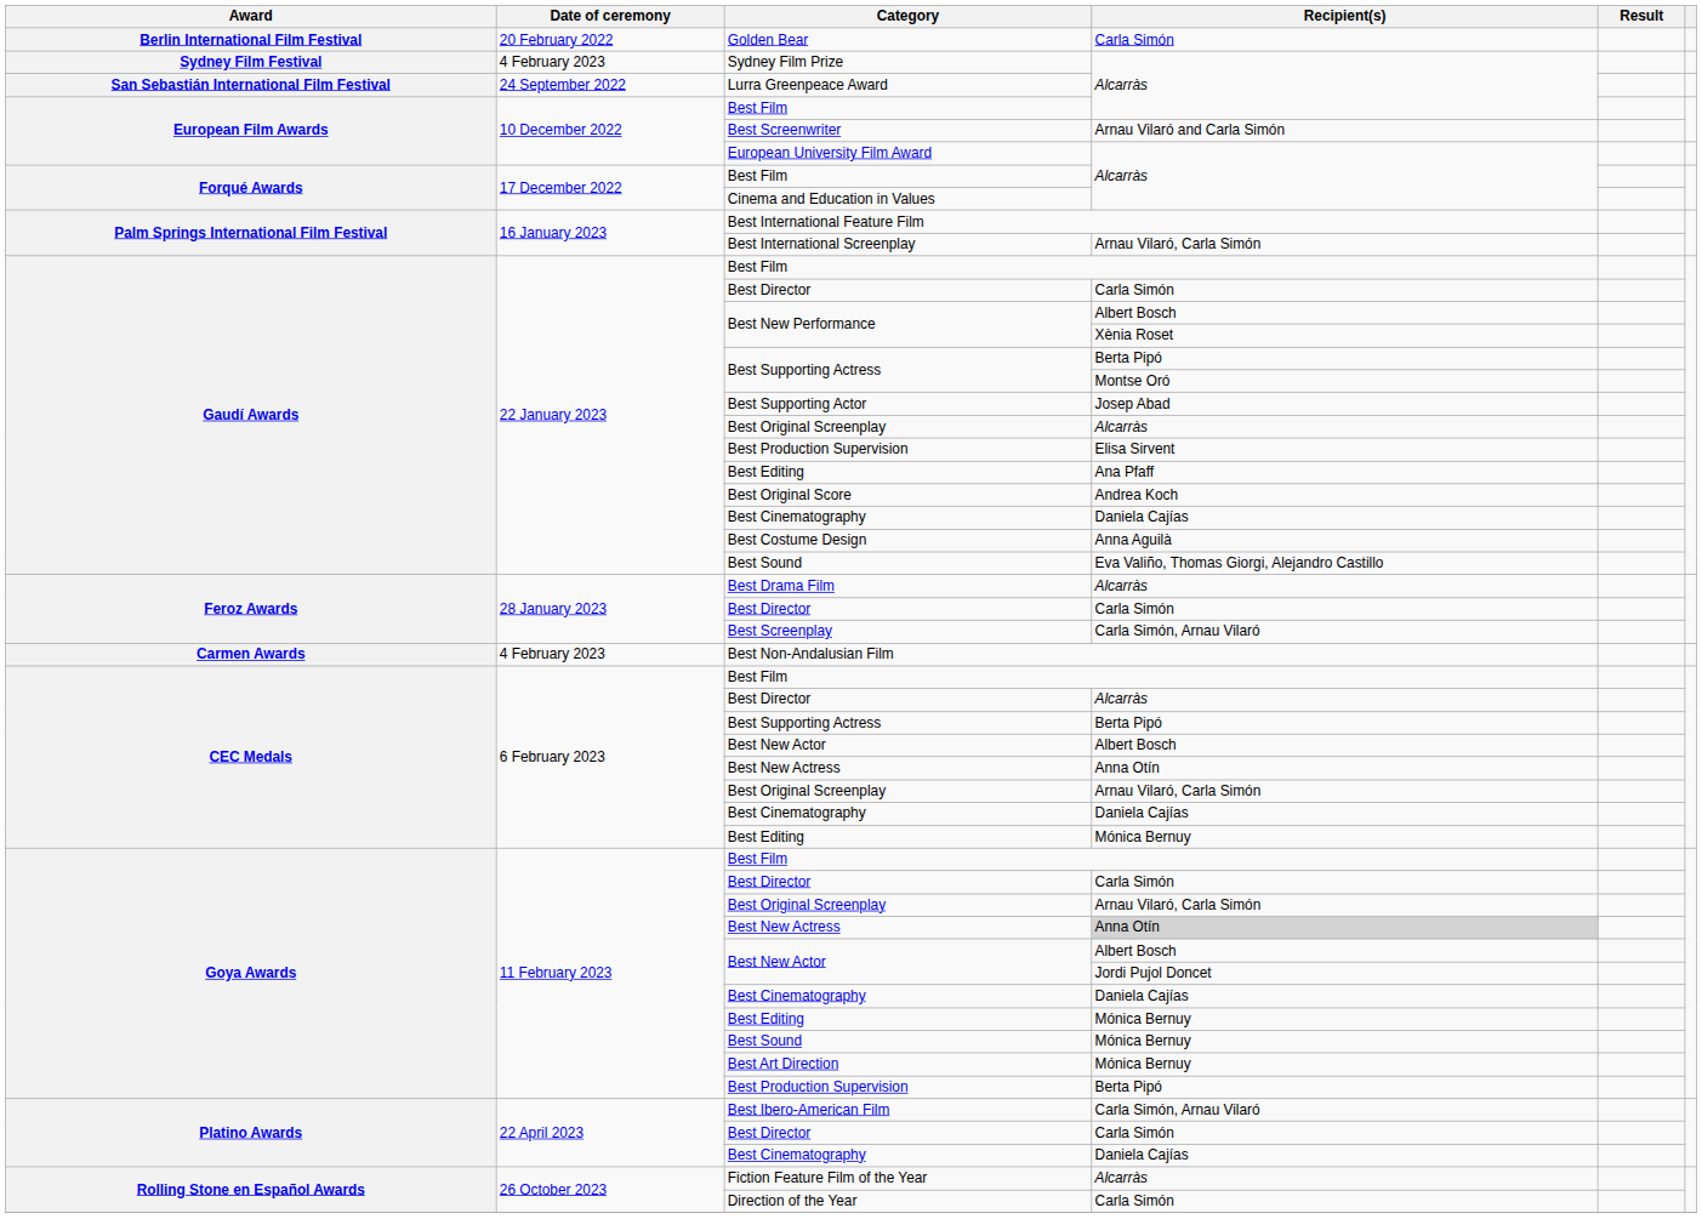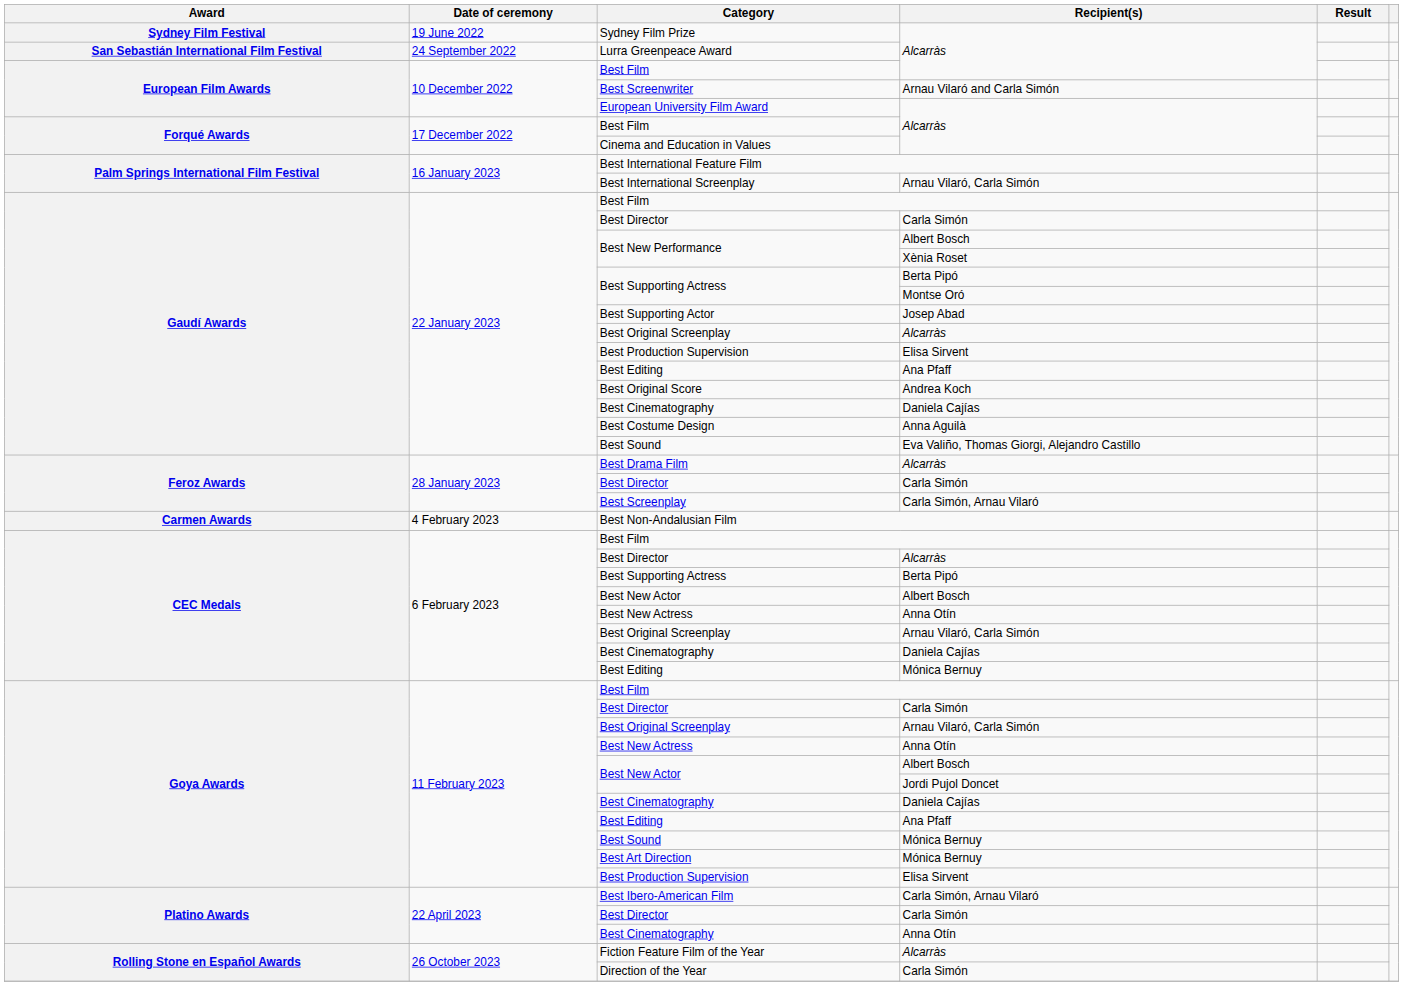- row: Berlin International Film Festival | 20 February 2022 | Golden Bear | Carla Simón
Sydney Film Prize | Date of ceremony: 4 February 2023 -> 19 June 2022
Goya Awards / Best New Actress | Recipient(s): lightgrey background -> no background
Goya Awards / Best Editing | Recipient(s): Mónica Bernuy -> Ana Pfaff
Goya Awards / Best Production Supervision | Recipient(s): Berta Pipó -> Elisa Sirvent
Platino Awards / Best Cinematography | Recipient(s): Daniela Cajías -> Anna Otín
